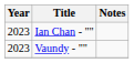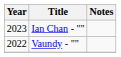Vaundy - "" | Year: 2023 -> 2022
